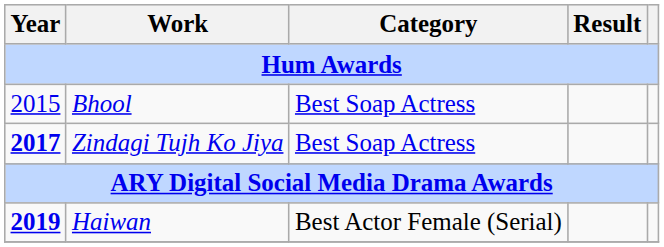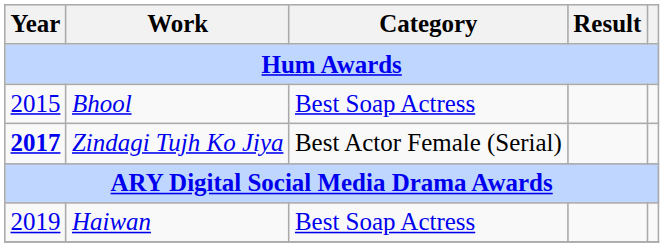Zindagi Tujh Ko Jiya | Category: Best Soap Actress -> Best Actor Female (Serial)
Haiwan | Year: bold -> normal
Haiwan | Category: Best Actor Female (Serial) -> Best Soap Actress
